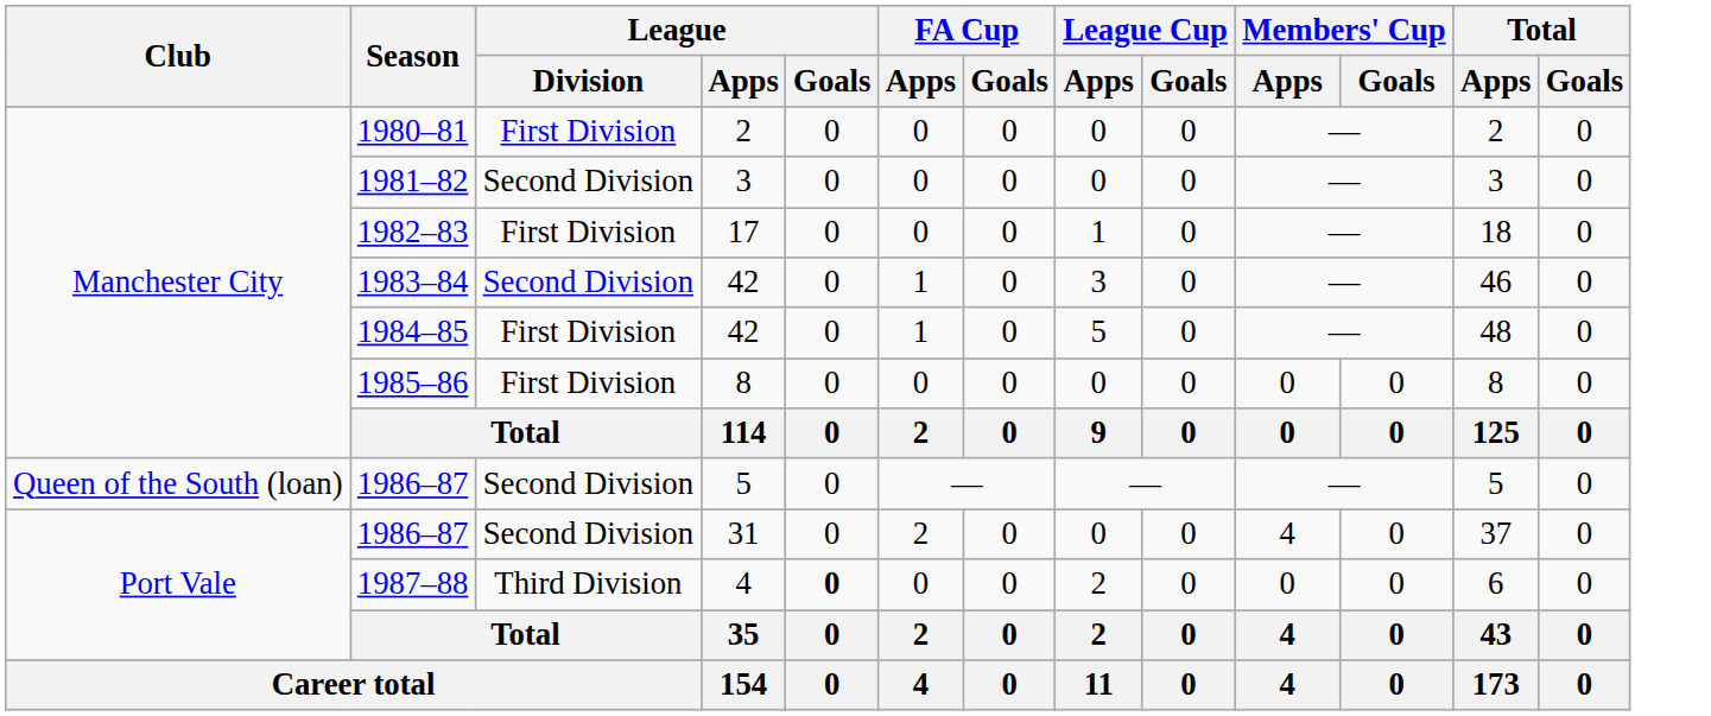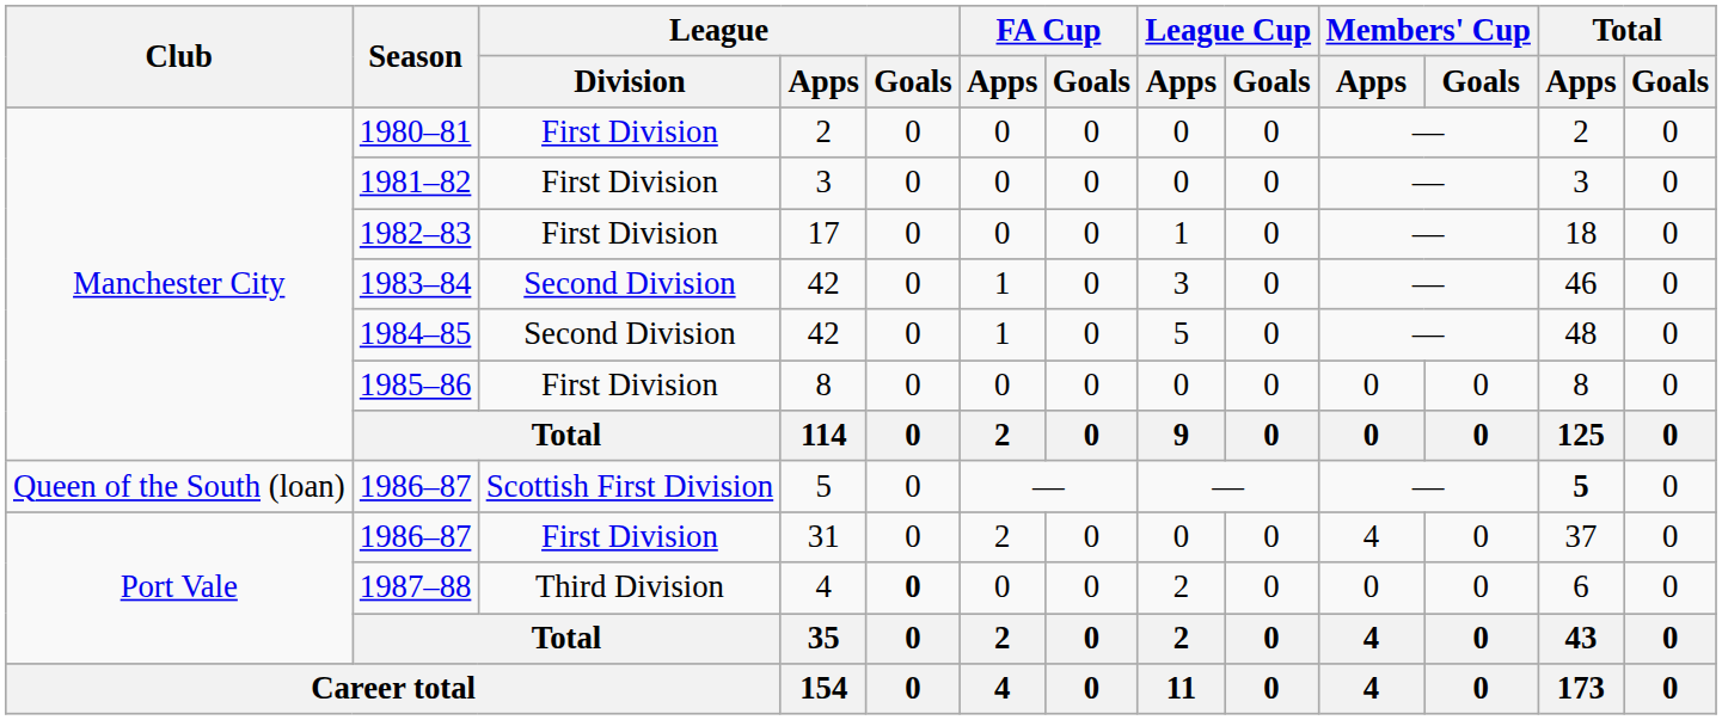1981–82 | League / Division: Second Division -> First Division
1984–85 | League / Division: First Division -> Second Division
1986–87 / 5 | League / Division: Second Division -> Scottish First Division
1986–87 / 5 | Total / Apps: normal -> bold
1986–87 / 31 | League / Division: Second Division -> First Division
